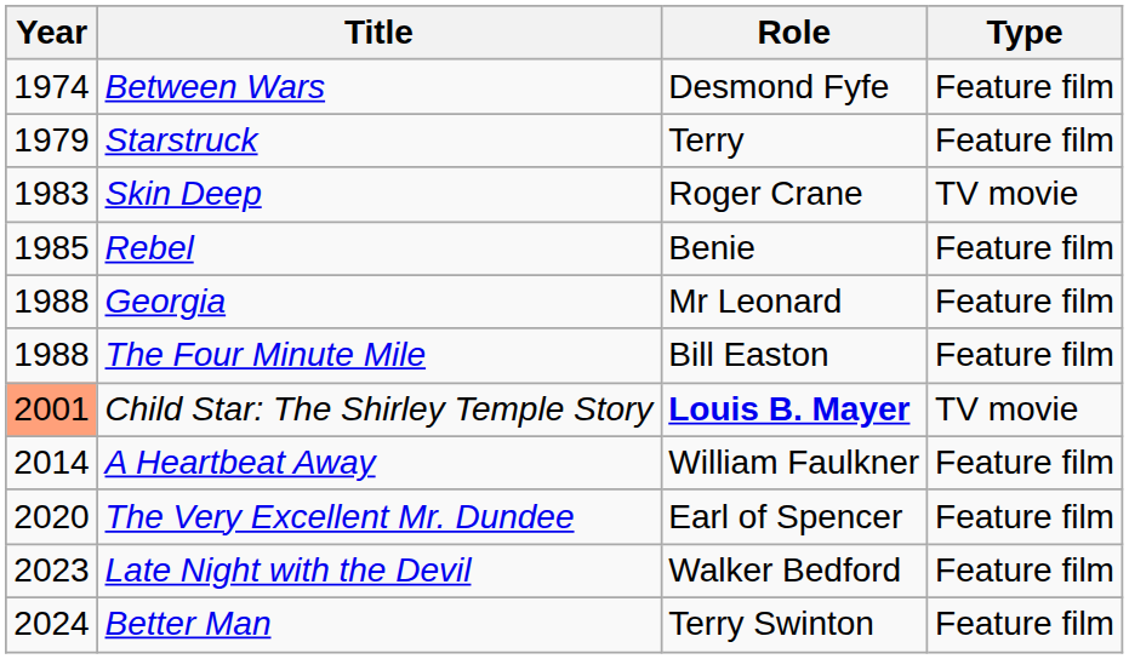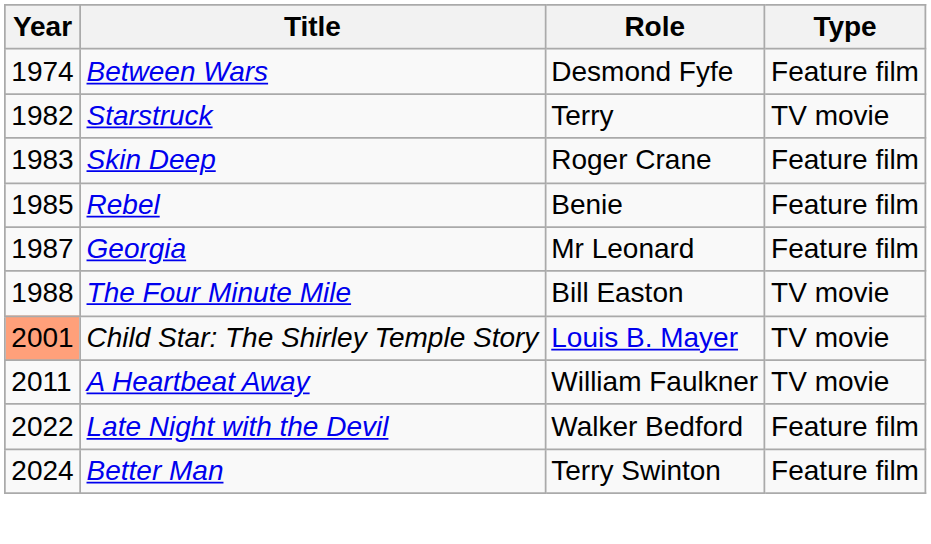Starstruck | Year: 1979 -> 1982
Starstruck | Type: Feature film -> TV movie
Skin Deep | Type: TV movie -> Feature film
Georgia | Year: 1988 -> 1987
The Four Minute Mile | Type: Feature film -> TV movie
Child Star: The Shirley Temple Story | Role: bold -> normal
A Heartbeat Away | Year: 2014 -> 2011
A Heartbeat Away | Type: Feature film -> TV movie
- row: 2020 | The Very Excellent Mr. Dundee | Earl of Spencer | Feature film
Late Night with the Devil | Year: 2023 -> 2022
